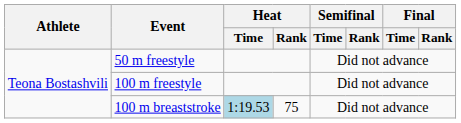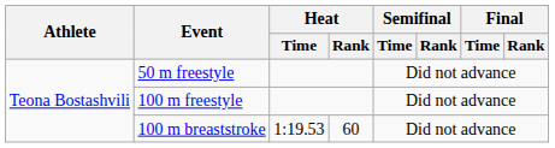100 m breaststroke | Heat / Time: lightblue background -> no background
100 m breaststroke | Heat / Rank: 75 -> 60
